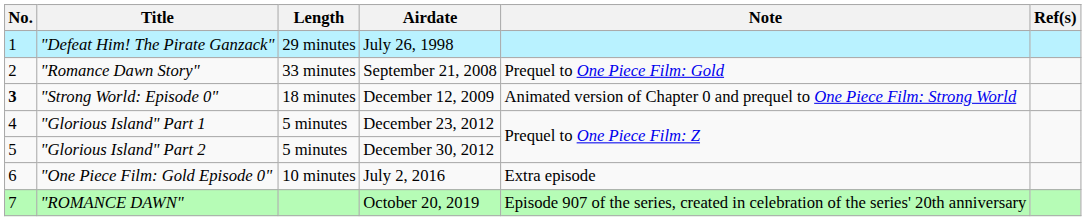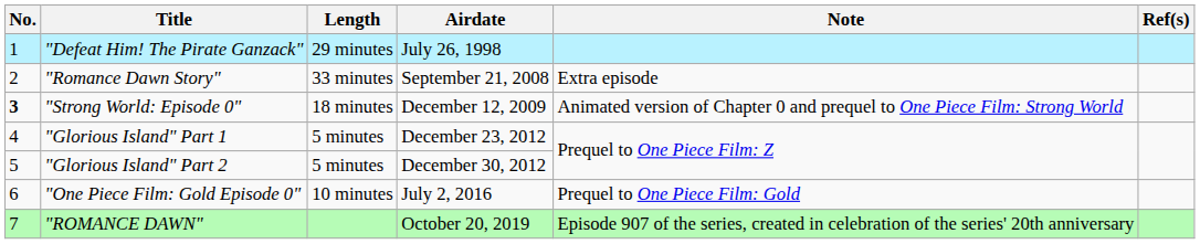"Romance Dawn Story" | Note: Prequel to One Piece Film: Gold -> Extra episode
"One Piece Film: Gold Episode 0" | Note: Extra episode -> Prequel to One Piece Film: Gold
